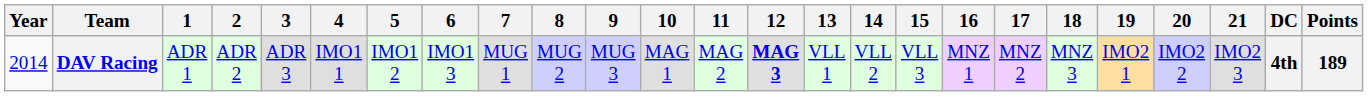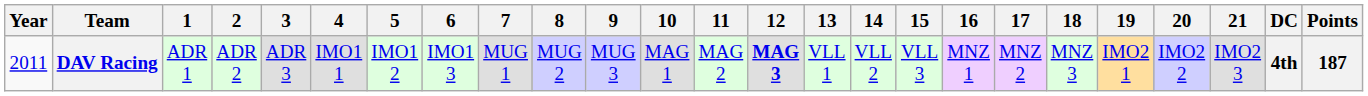DAV Racing | Year: 2014 -> 2011
DAV Racing | Points: 189 -> 187
